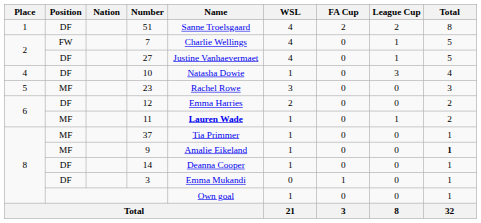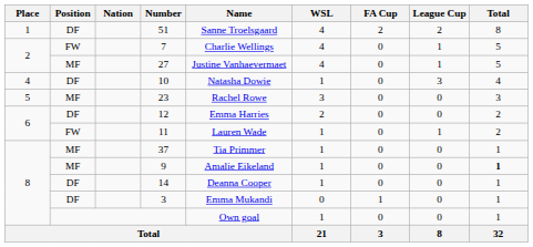27 | Position: DF -> MF
11 | Position: MF -> FW
11 | Name: bold -> normal
